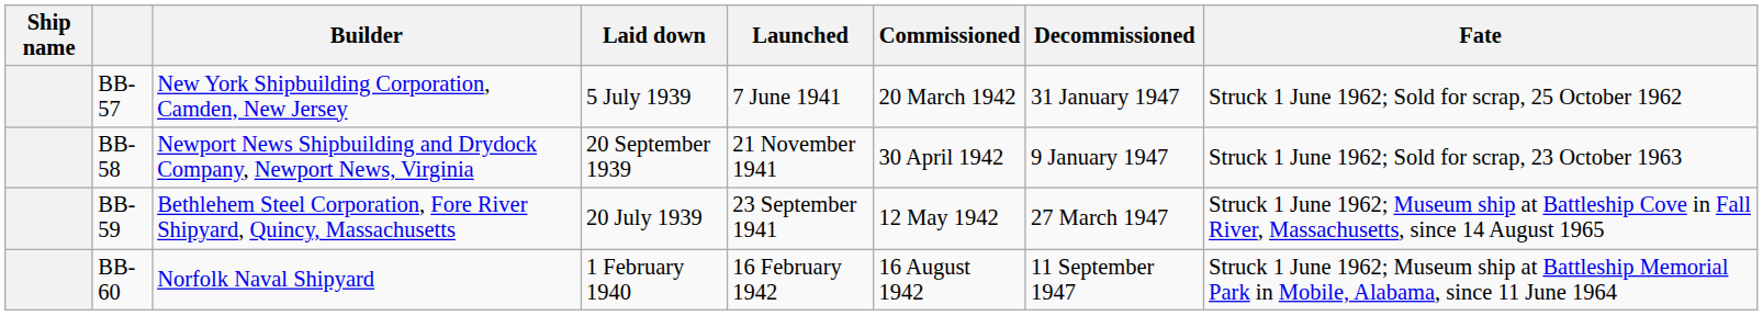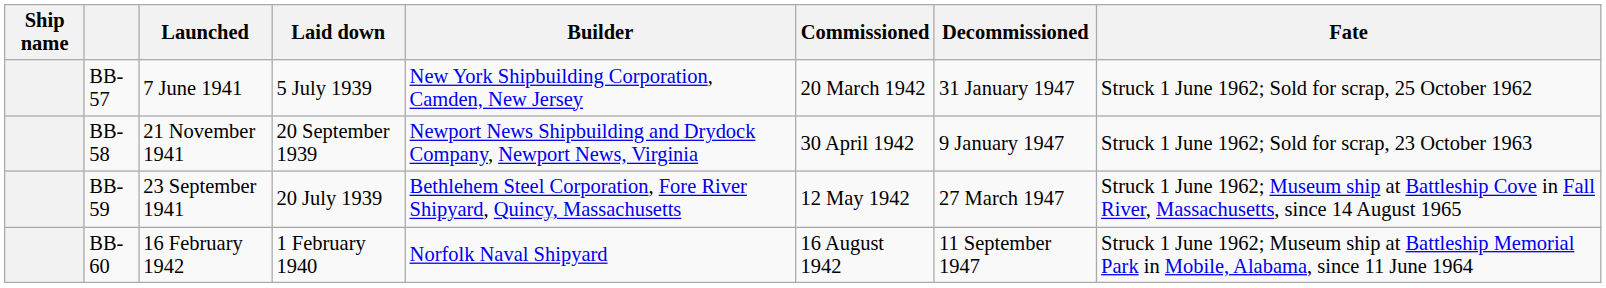columns swapped: Builder <-> Launched
